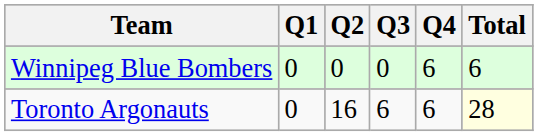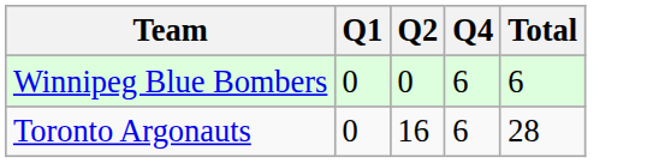- column: Q3 | 0 | 6
Toronto Argonauts | Total: lightyellow background -> no background
